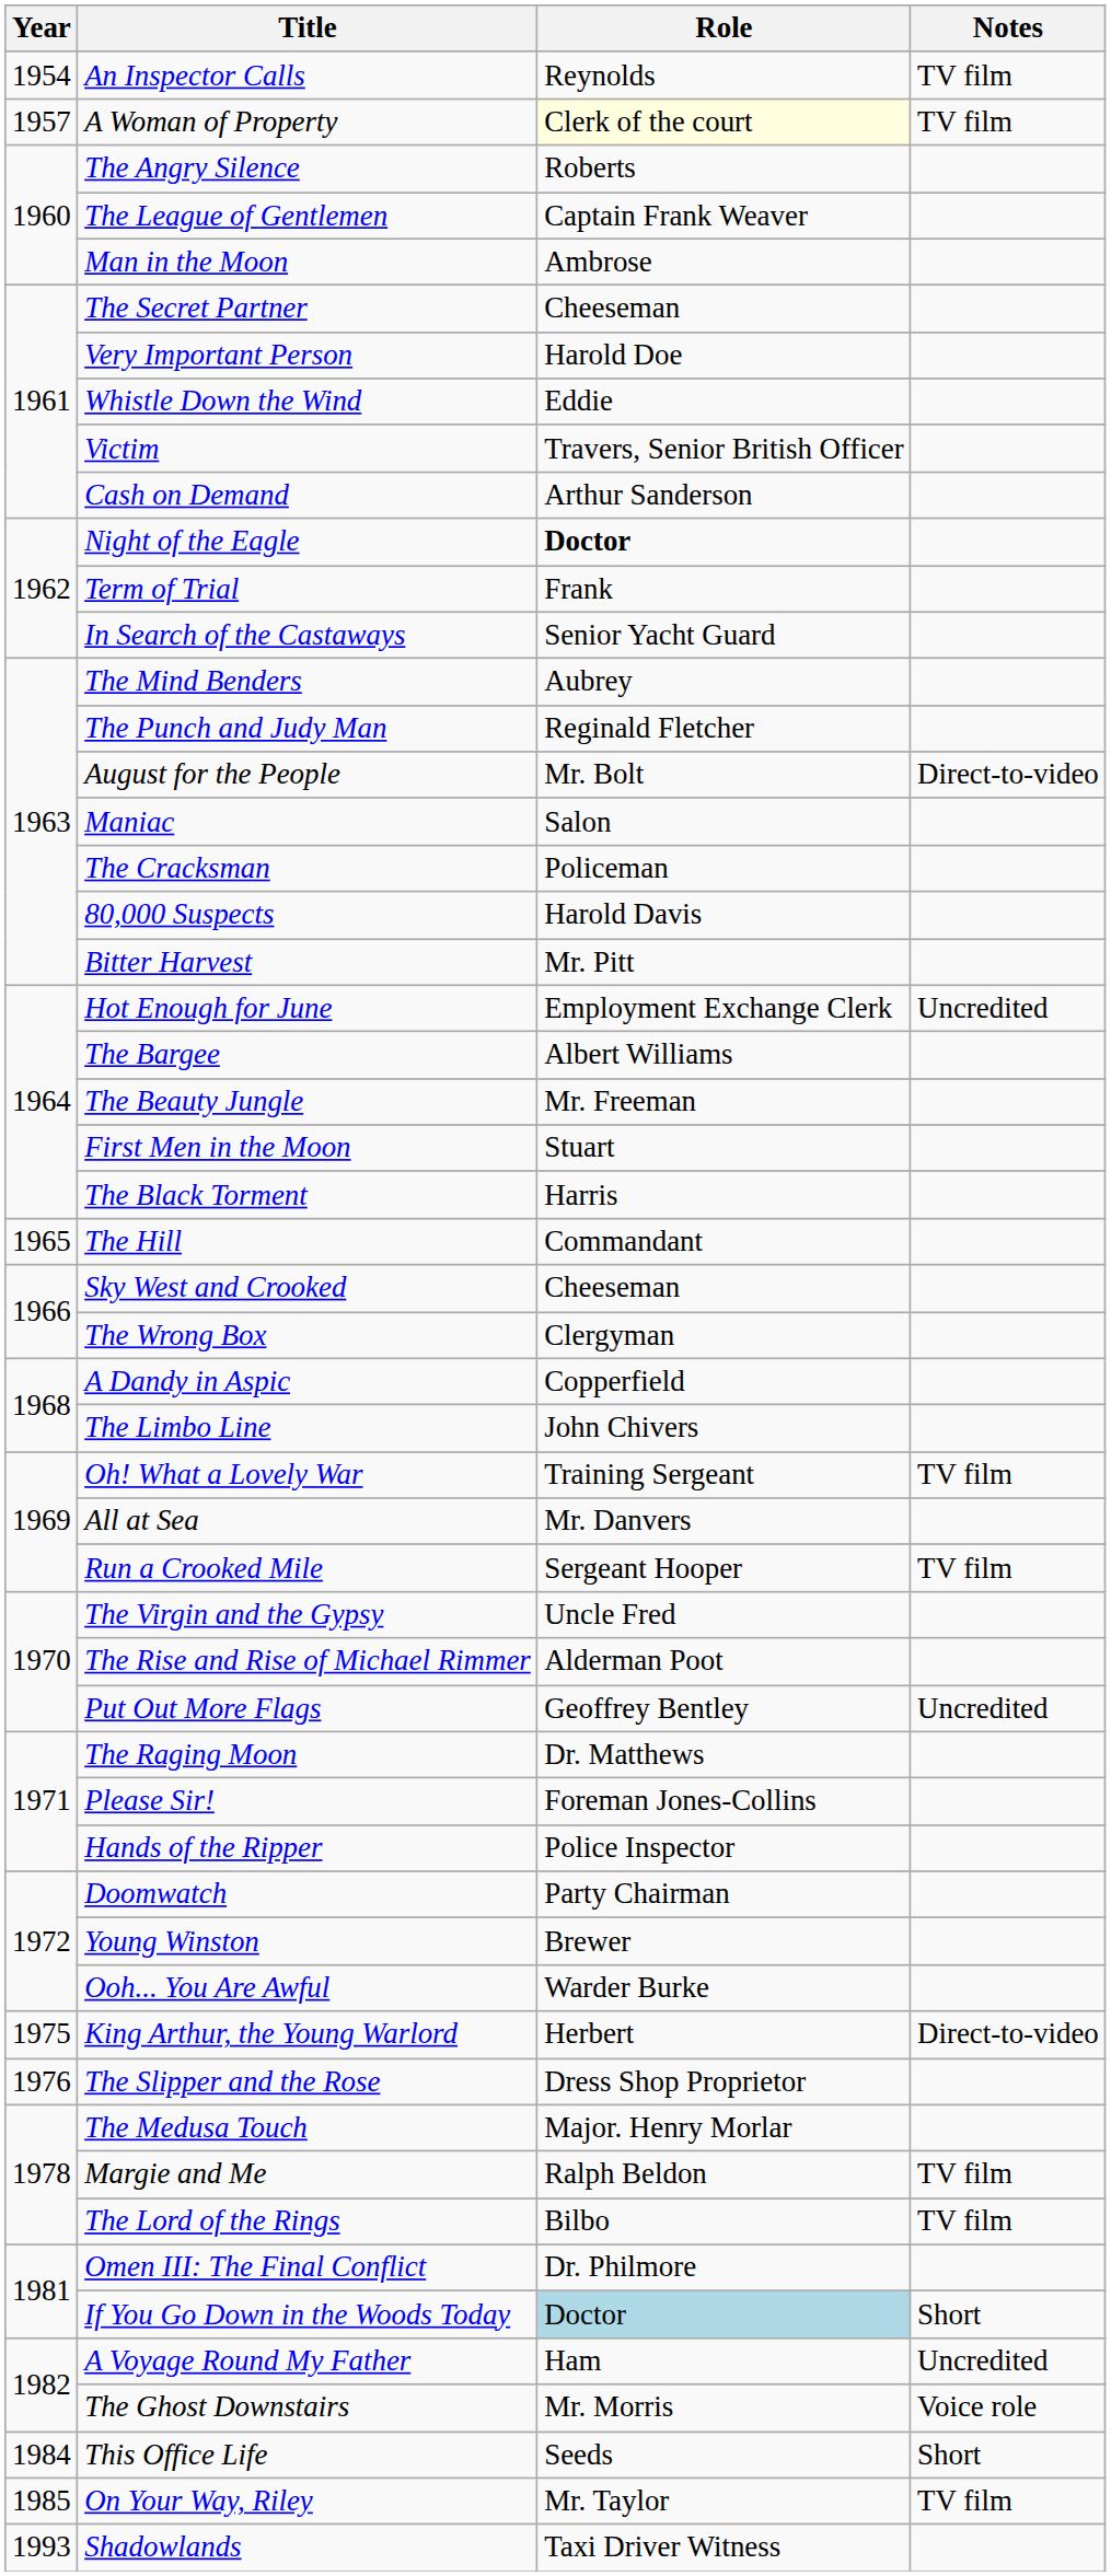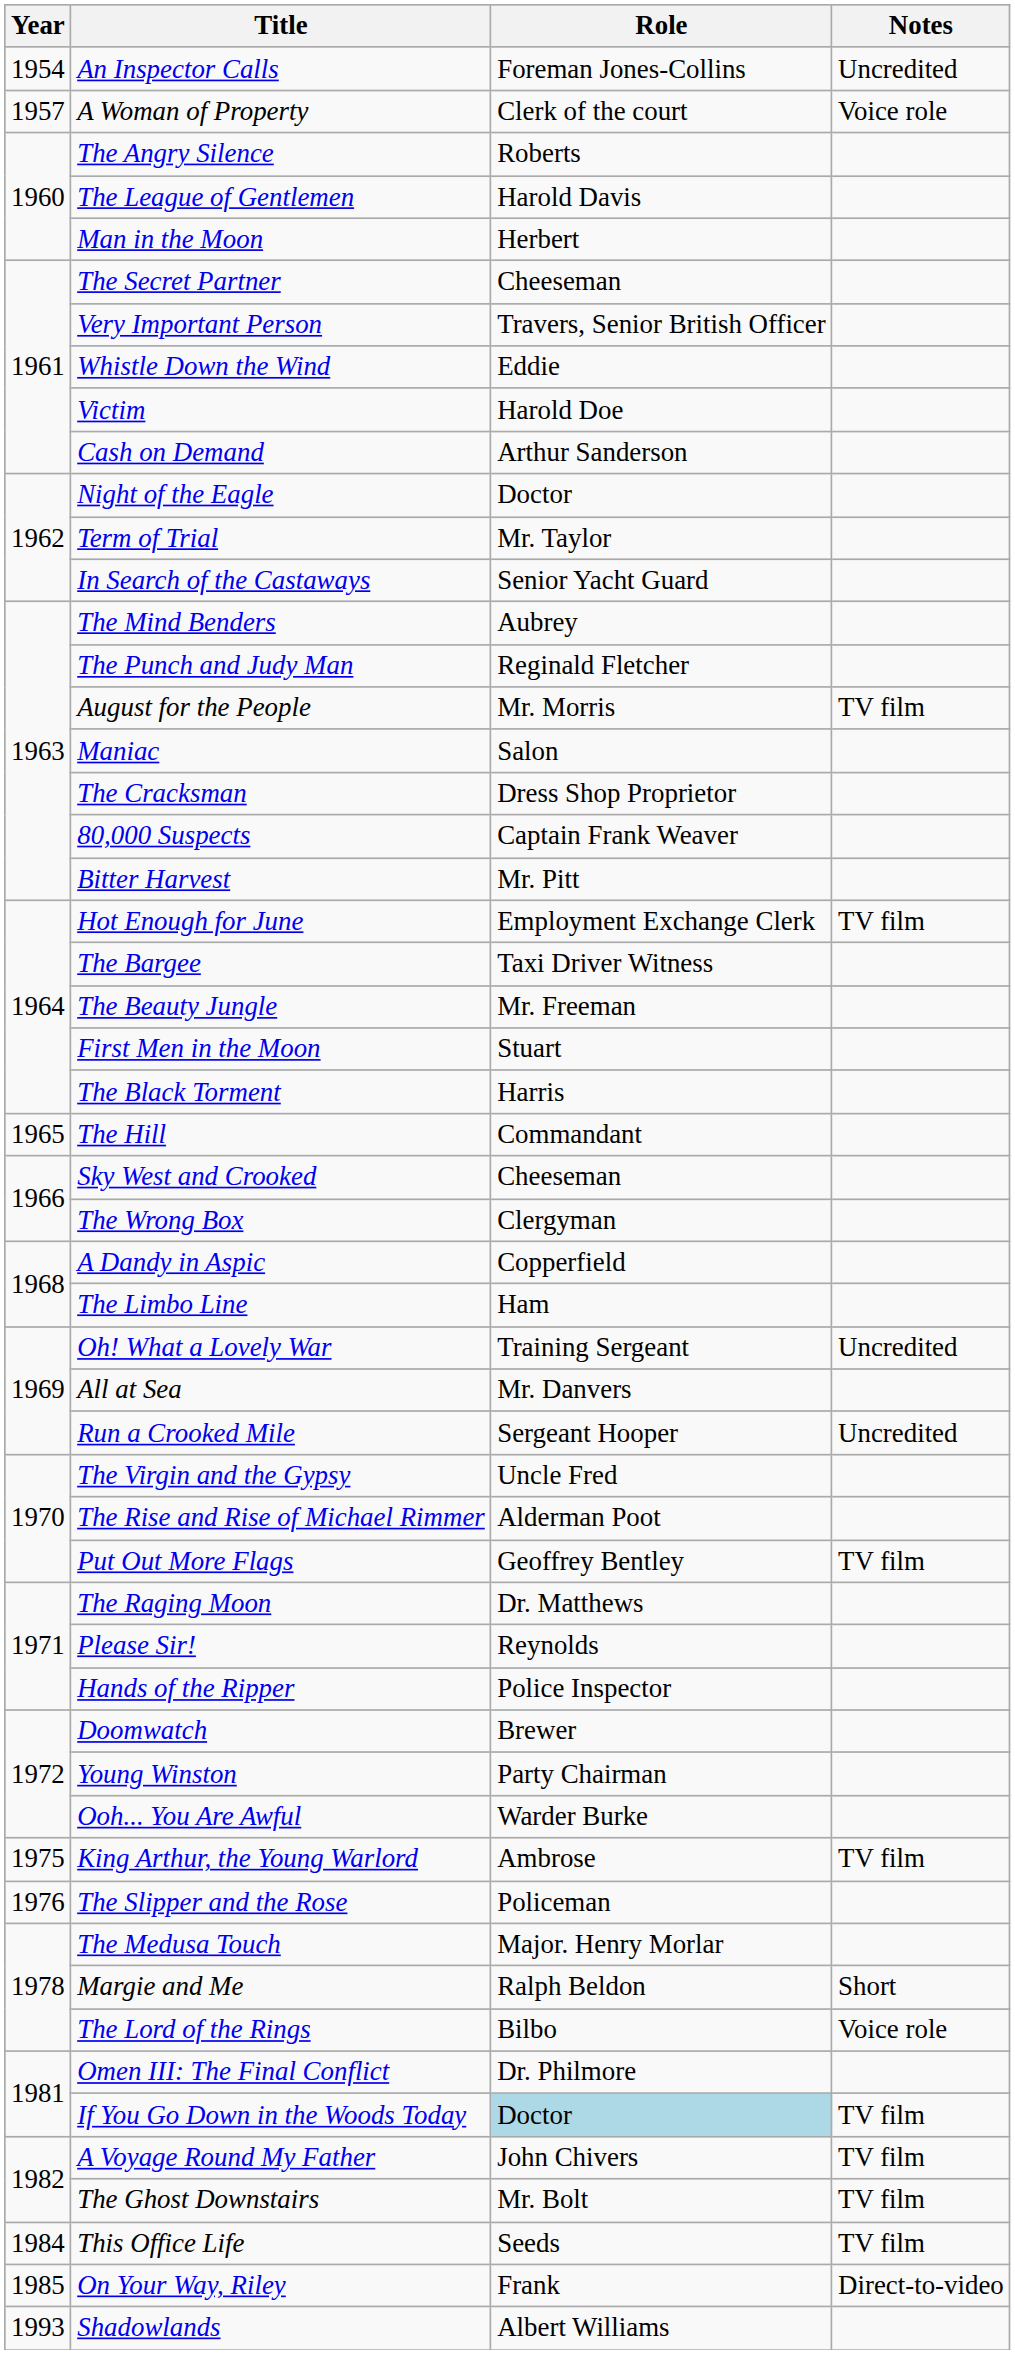An Inspector Calls | Role: Reynolds -> Foreman Jones-Collins
An Inspector Calls | Notes: TV film -> Uncredited
A Woman of Property | Role: lightyellow background -> no background
A Woman of Property | Notes: TV film -> Voice role
The League of Gentlemen | Role: Captain Frank Weaver -> Harold Davis
Man in the Moon | Role: Ambrose -> Herbert
Very Important Person | Role: Harold Doe -> Travers, Senior British Officer
Victim | Role: Travers, Senior British Officer -> Harold Doe
Night of the Eagle | Role: bold -> normal
Term of Trial | Role: Frank -> Mr. Taylor
August for the People | Role: Mr. Bolt -> Mr. Morris
August for the People | Notes: Direct-to-video -> TV film
The Cracksman | Role: Policeman -> Dress Shop Proprietor
80,000 Suspects | Role: Harold Davis -> Captain Frank Weaver
Hot Enough for June | Notes: Uncredited -> TV film
The Bargee | Role: Albert Williams -> Taxi Driver Witness
The Limbo Line | Role: John Chivers -> Ham
Oh! What a Lovely War | Notes: TV film -> Uncredited
Run a Crooked Mile | Notes: TV film -> Uncredited
Put Out More Flags | Notes: Uncredited -> TV film
Please Sir! | Role: Foreman Jones-Collins -> Reynolds
Doomwatch | Role: Party Chairman -> Brewer
Young Winston | Role: Brewer -> Party Chairman
King Arthur, the Young Warlord | Role: Herbert -> Ambrose
King Arthur, the Young Warlord | Notes: Direct-to-video -> TV film
The Slipper and the Rose | Role: Dress Shop Proprietor -> Policeman
Margie and Me | Notes: TV film -> Short
The Lord of the Rings | Notes: TV film -> Voice role
If You Go Down in the Woods Today | Notes: Short -> TV film
A Voyage Round My Father | Role: Ham -> John Chivers
A Voyage Round My Father | Notes: Uncredited -> TV film
The Ghost Downstairs | Role: Mr. Morris -> Mr. Bolt
The Ghost Downstairs | Notes: Voice role -> TV film
This Office Life | Notes: Short -> TV film
On Your Way, Riley | Role: Mr. Taylor -> Frank
On Your Way, Riley | Notes: TV film -> Direct-to-video
Shadowlands | Role: Taxi Driver Witness -> Albert Williams
